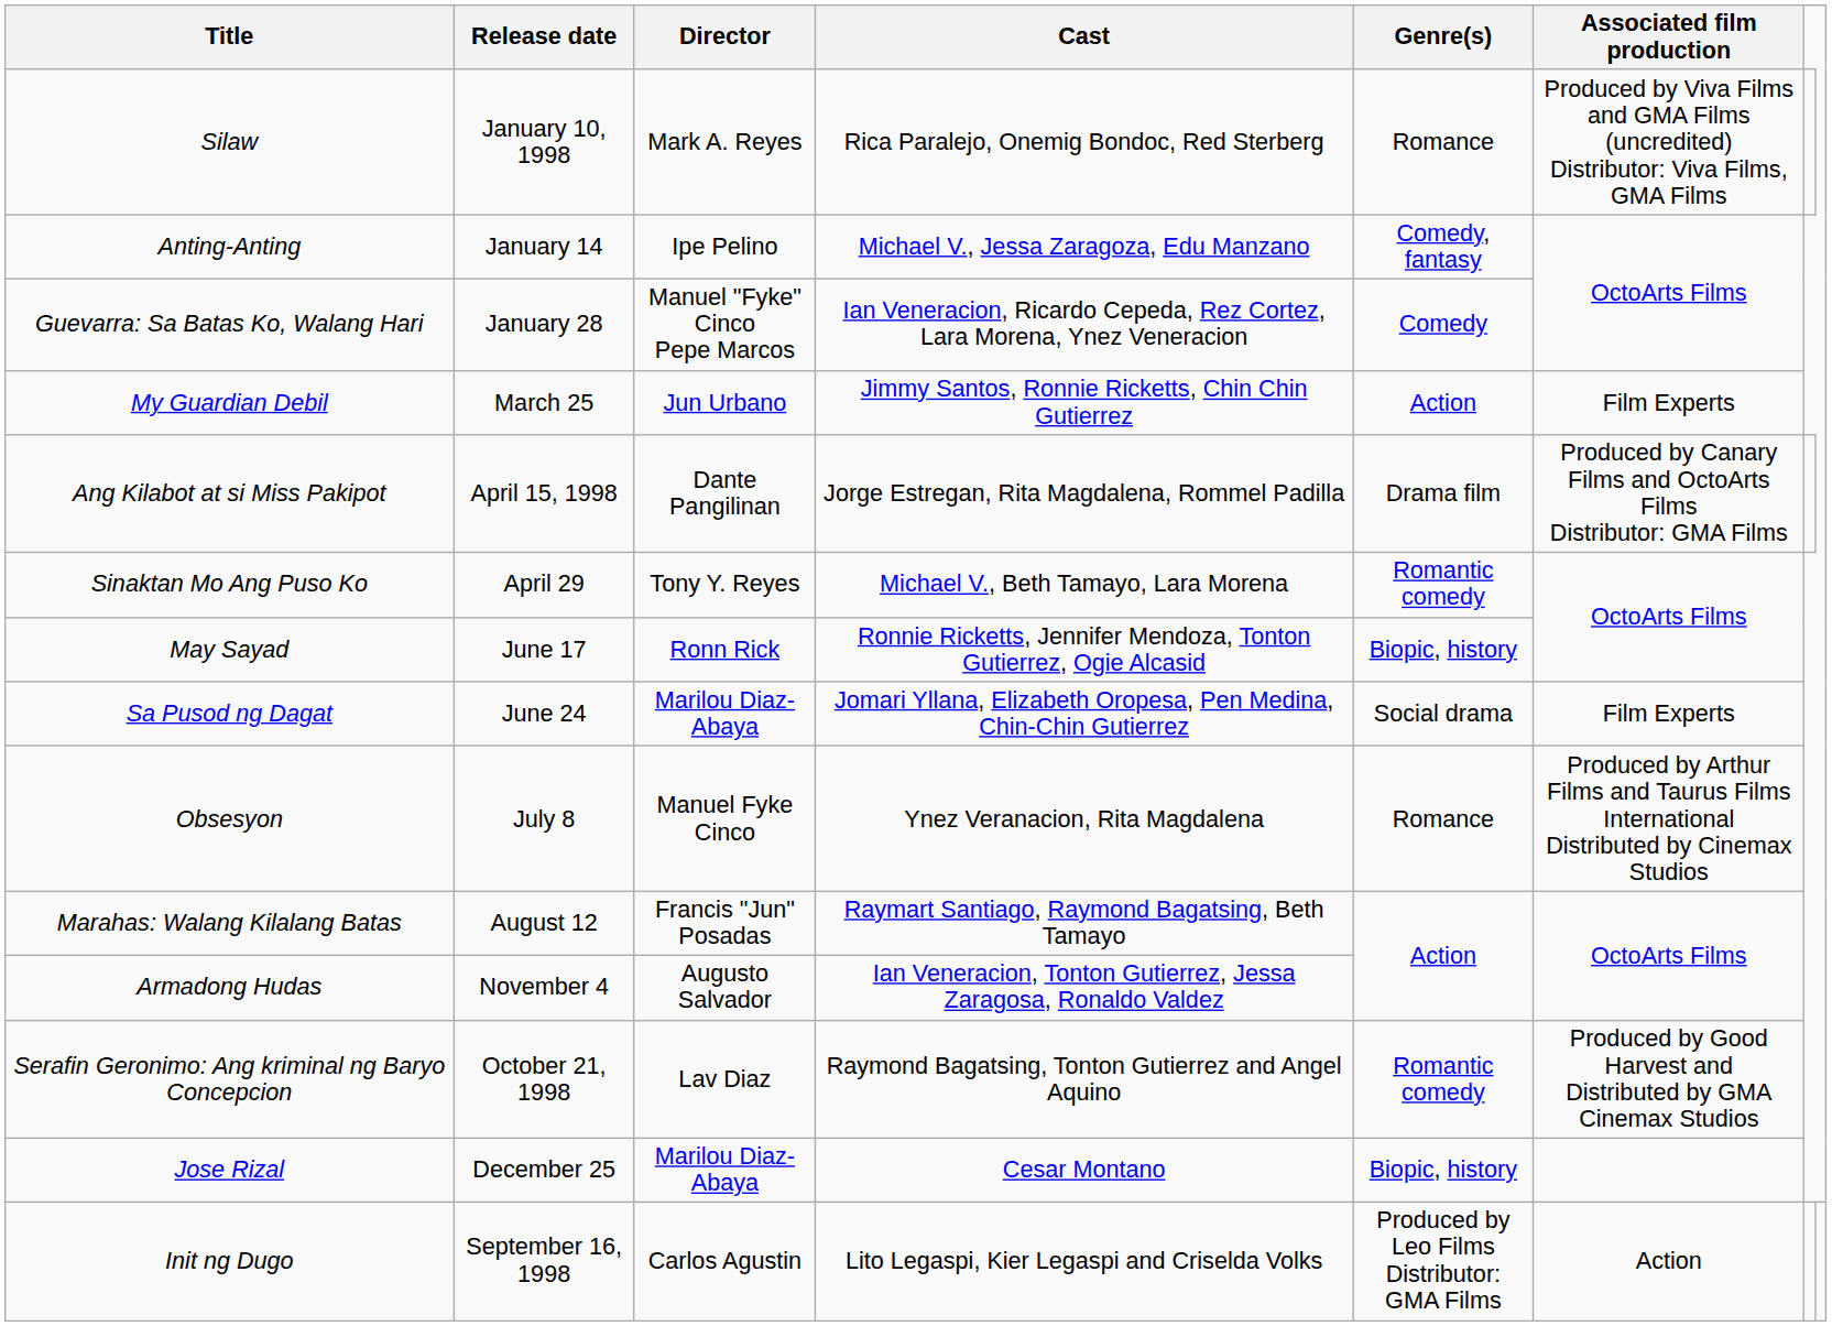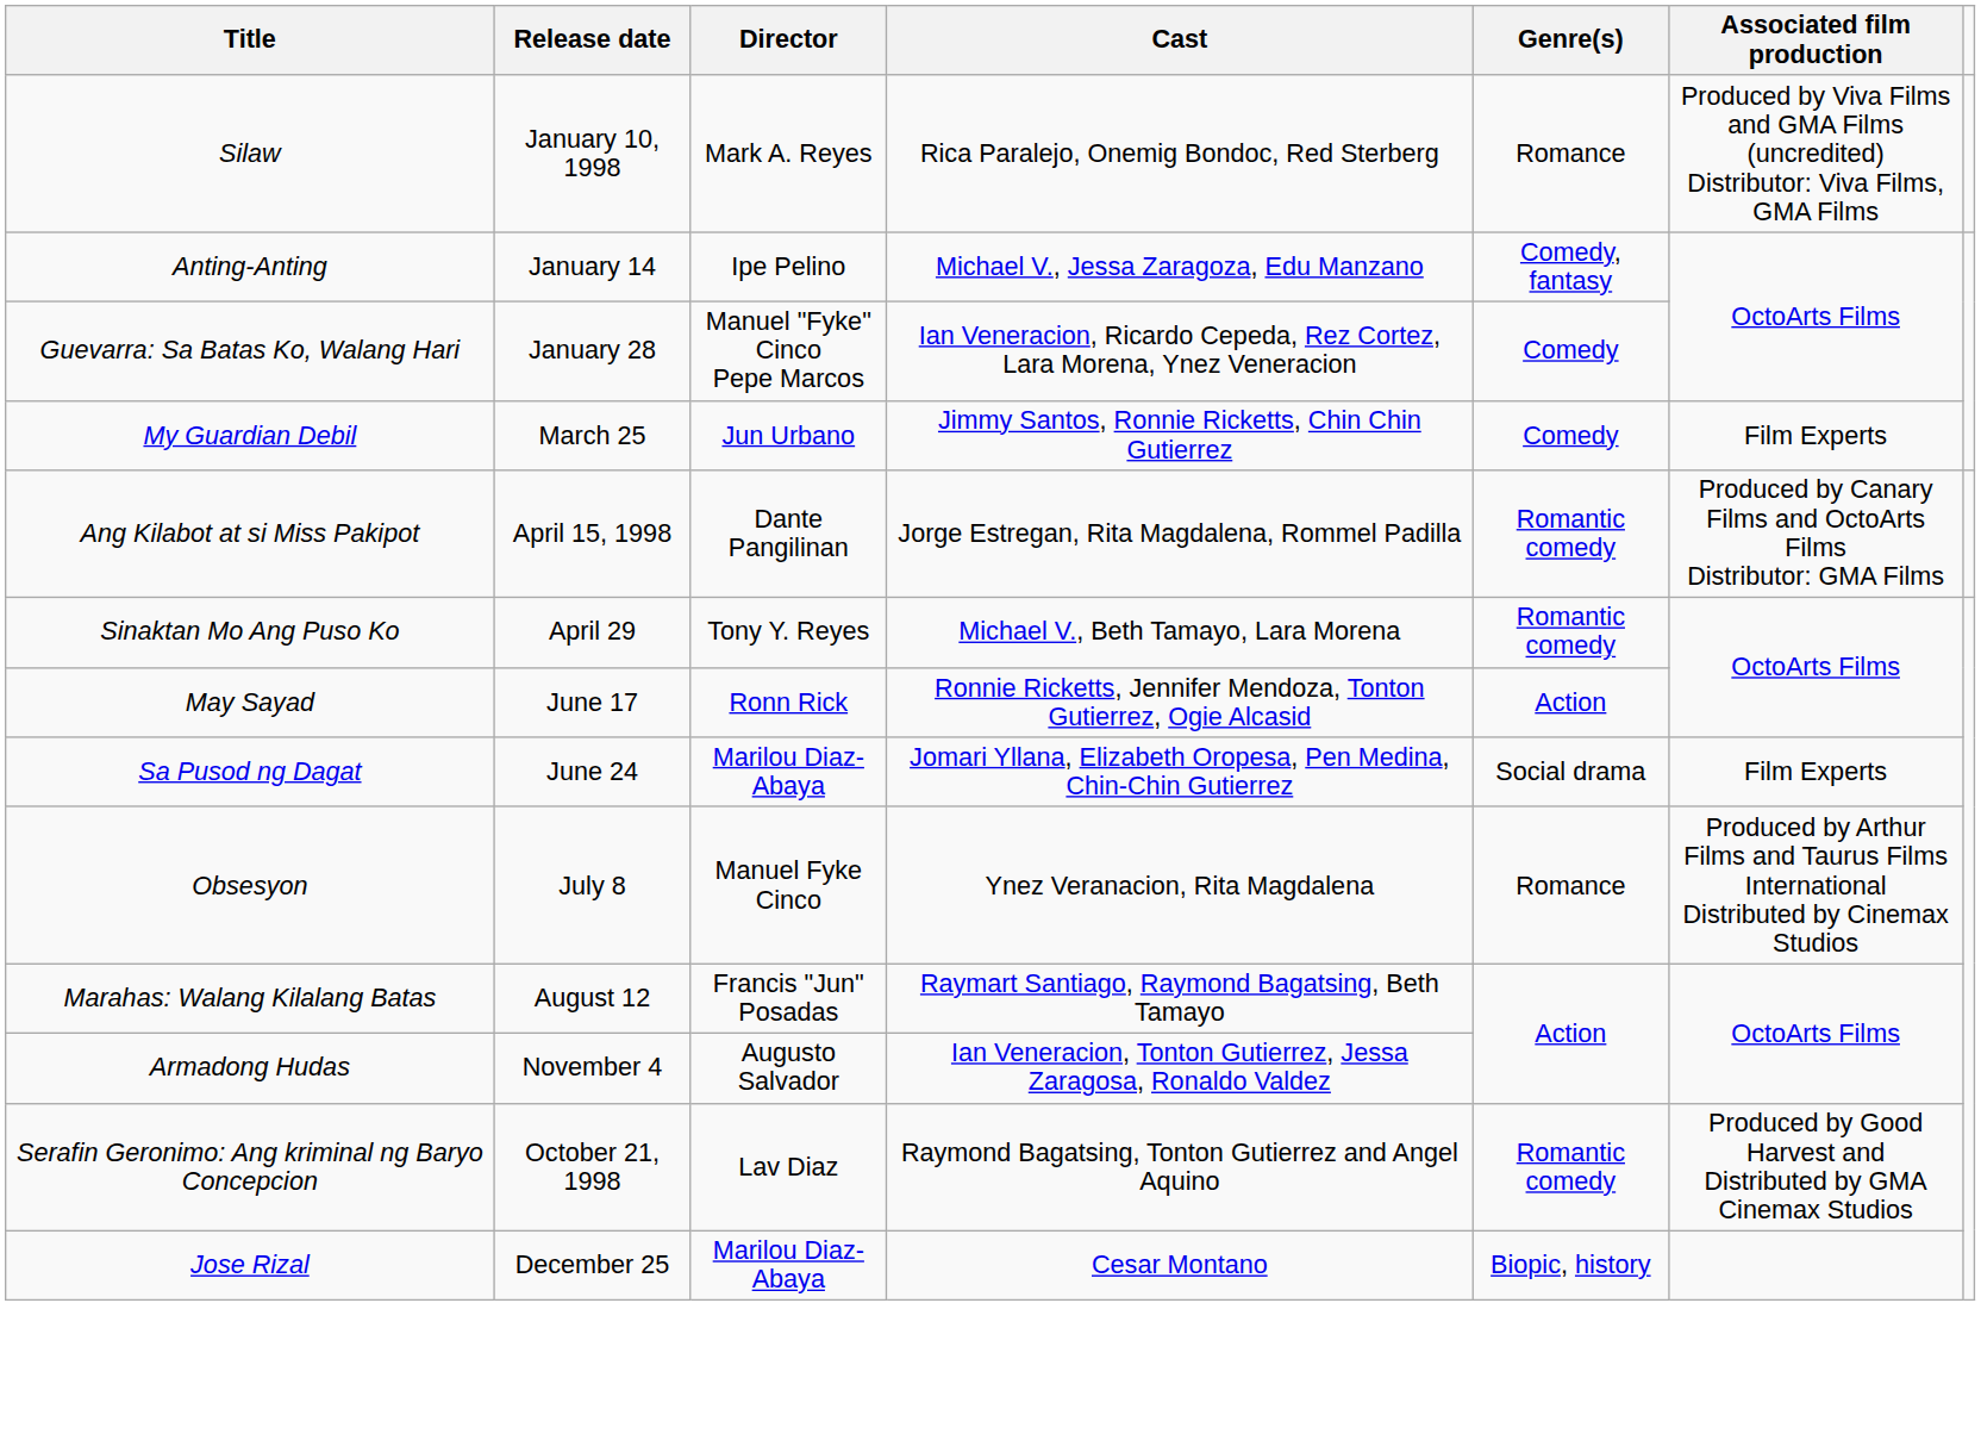My Guardian Debil | Genre(s): Action -> Comedy
Ang Kilabot at si Miss Pakipot | Genre(s): Drama film -> Romantic comedy
May Sayad | Genre(s): Biopic, history -> Action
- row: Init ng Dugo | September 16, 1998 | Carlos Agustin | Lito Legaspi, Kier Legaspi and Criselda Volks | Produced by Leo Films Distributor: GMA Films | Action
